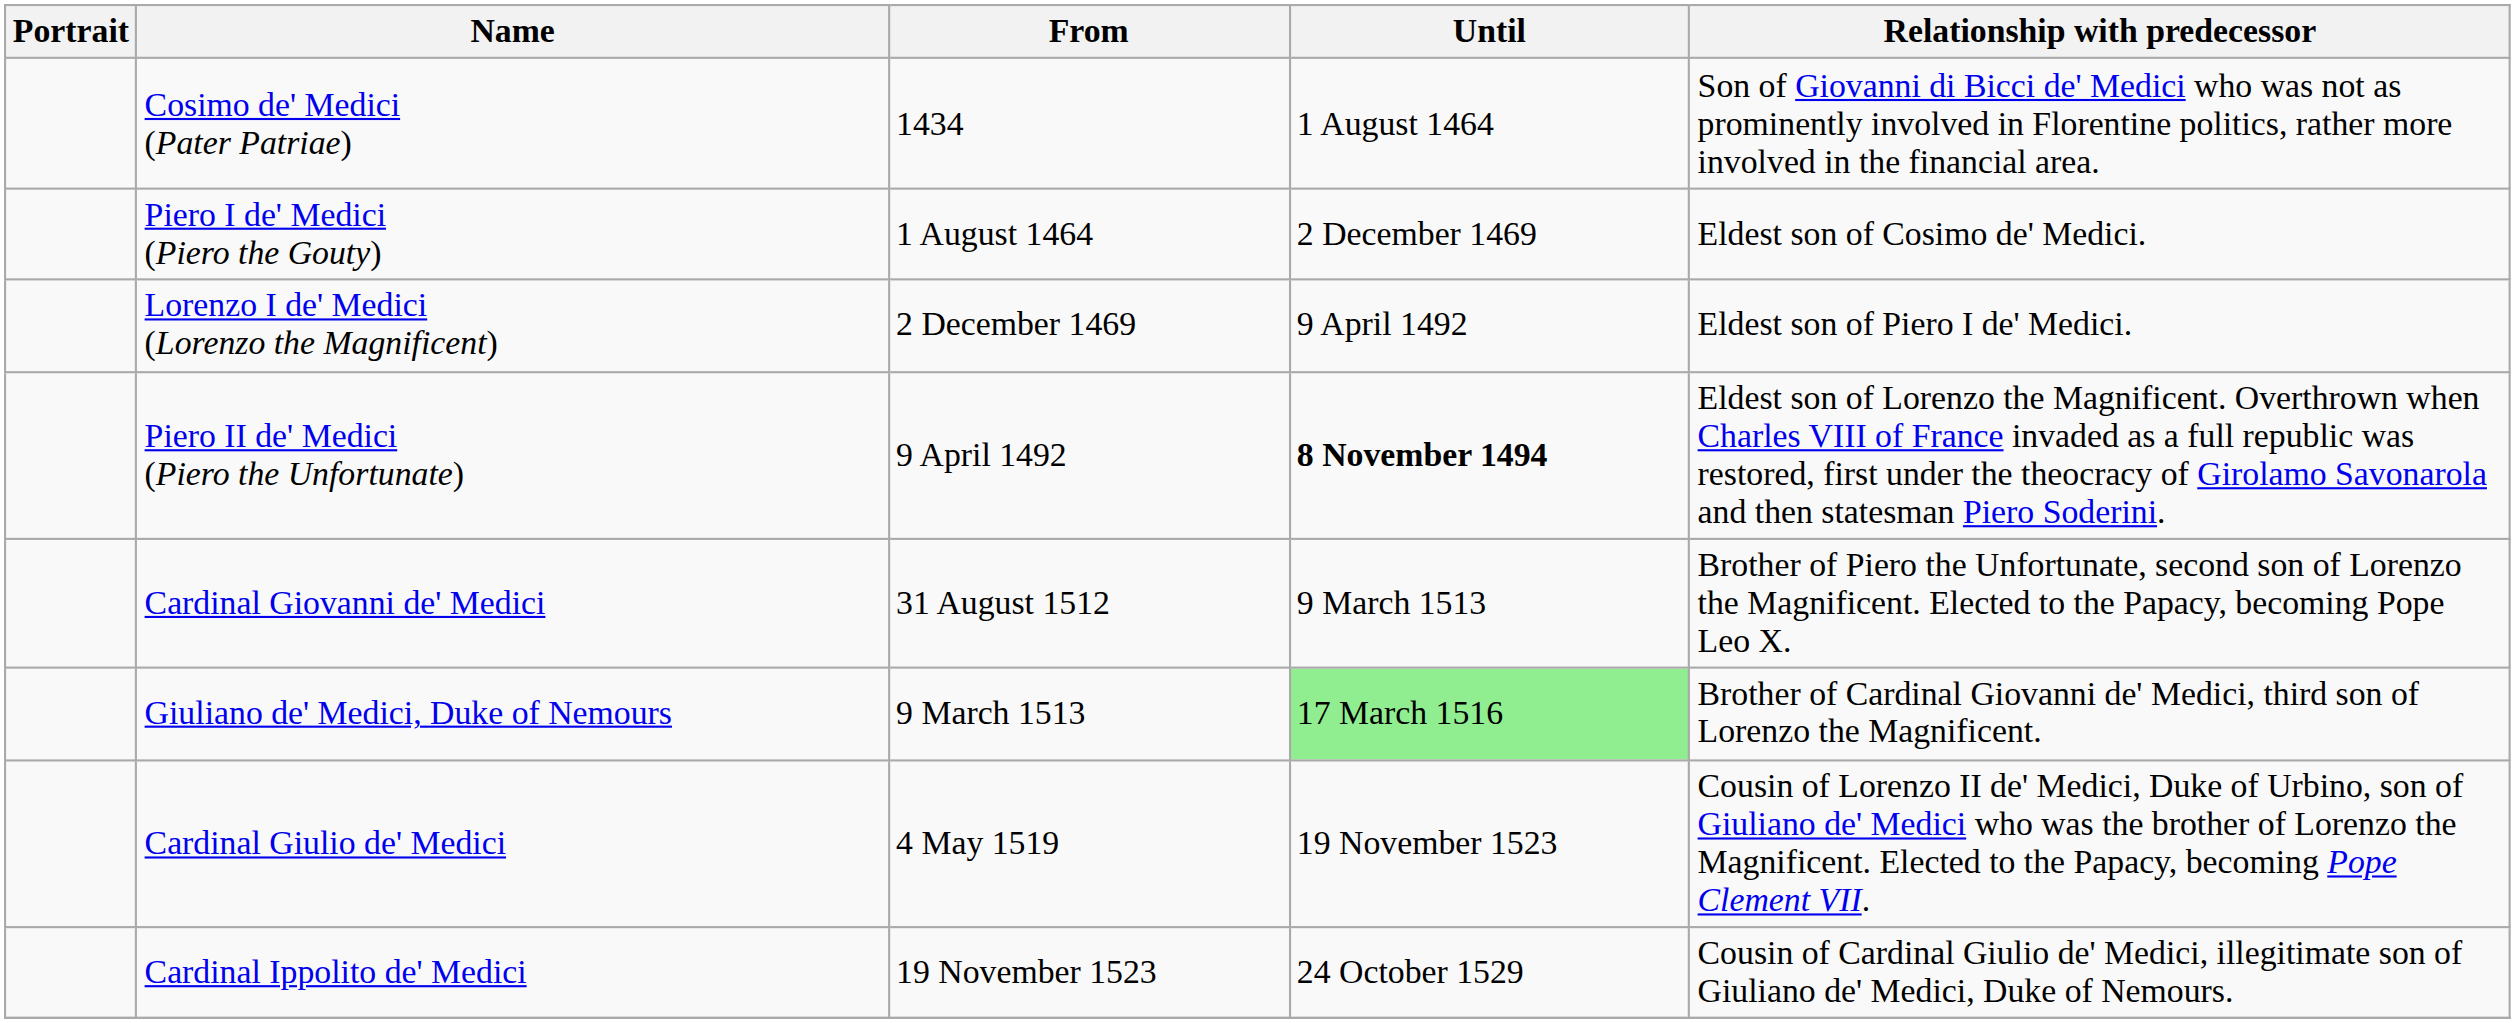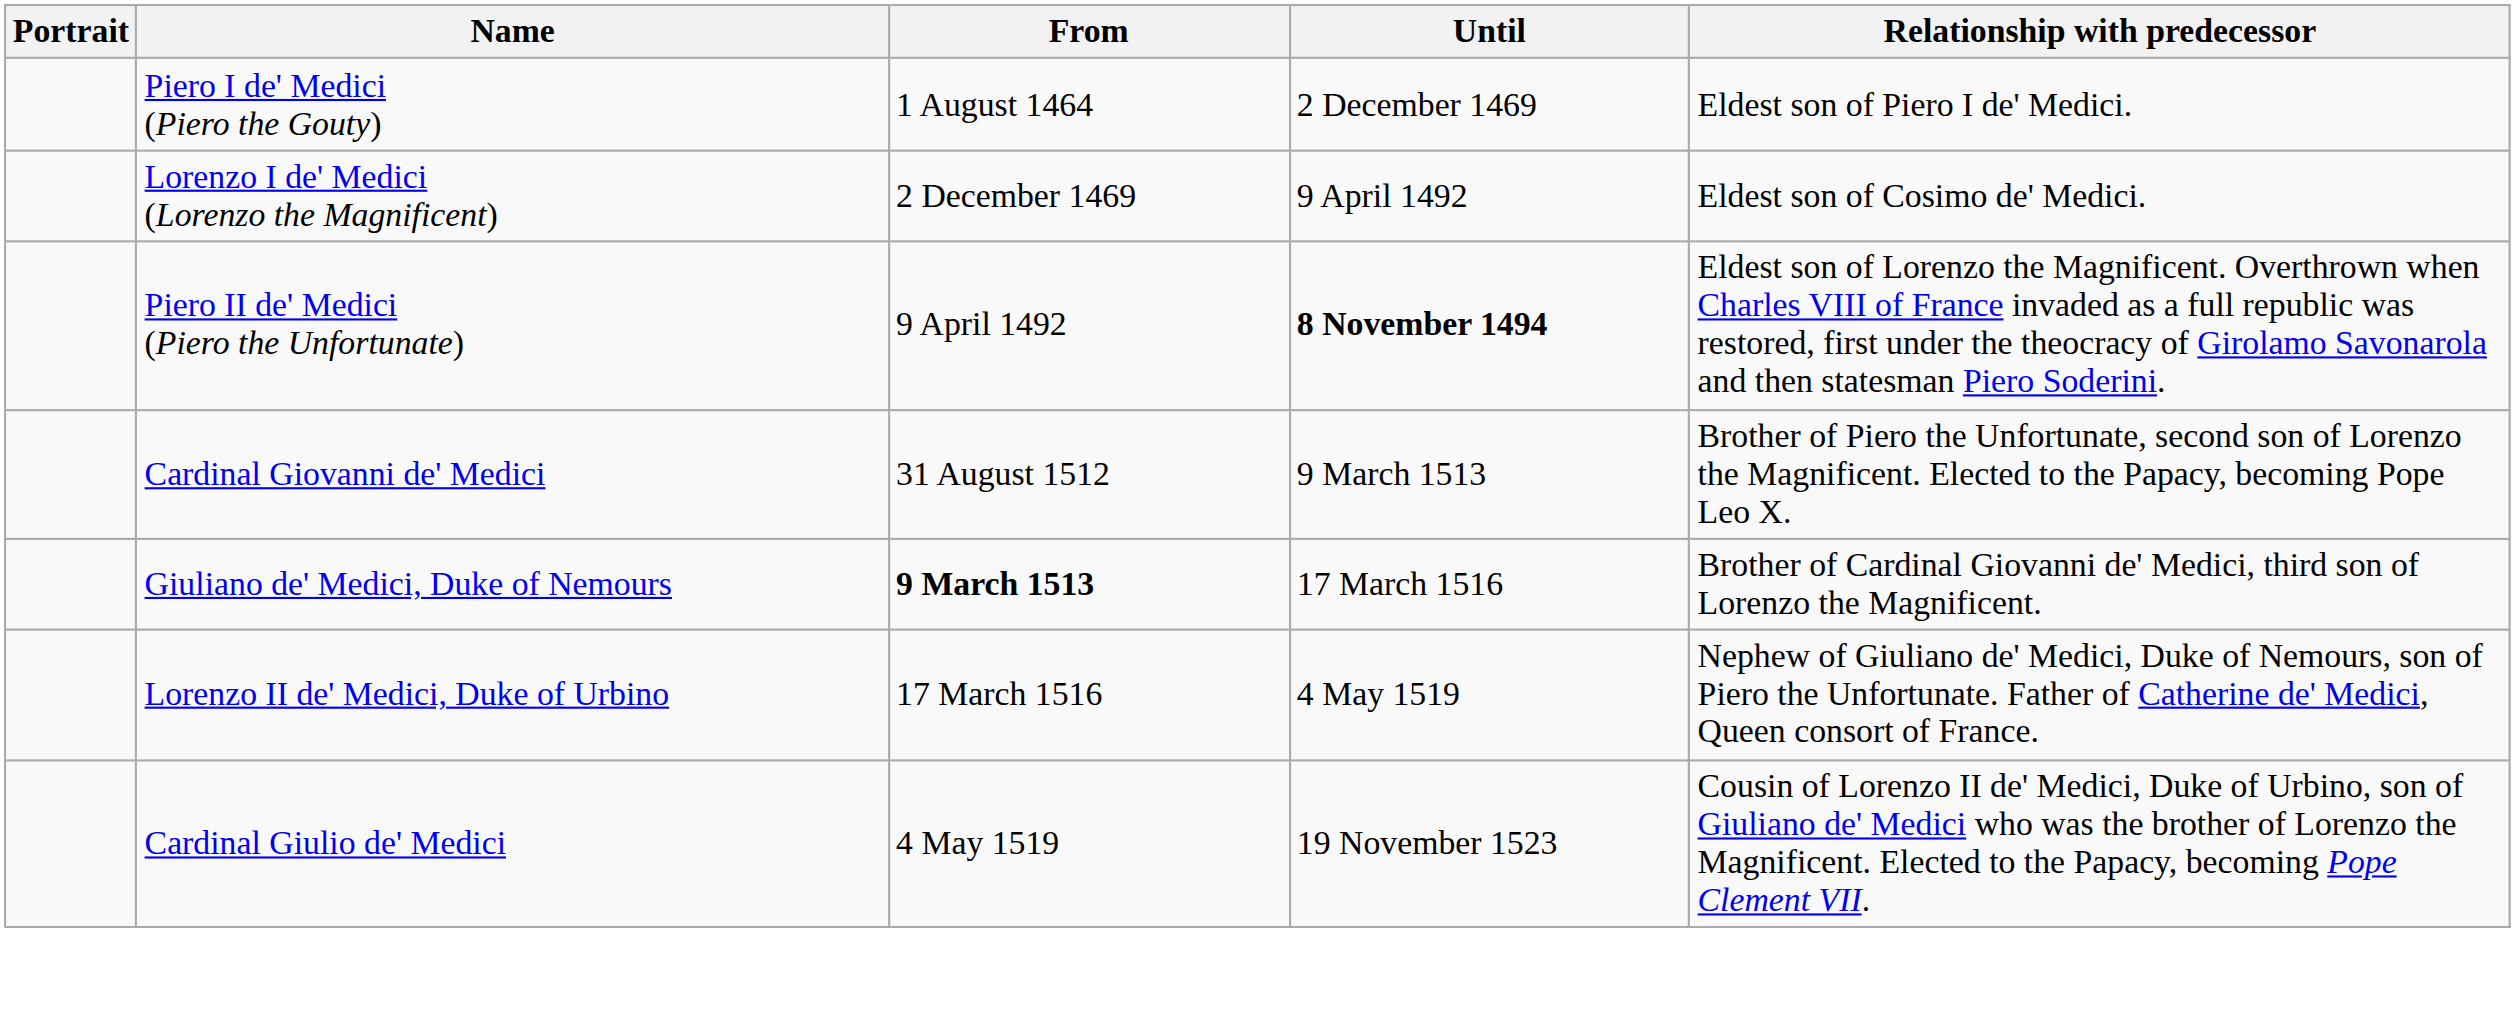- row: Cosimo de' Medici (Pater Patriae) | 1434 | 1 August 1464 | Son of Giovanni di Bicci de' Medici who was not as prominently involved in Florentine politics, rather more involved in the financial area.
Piero I de' Medici (Piero the Gouty) | Relationship with predecessor: Eldest son of Cosimo de' Medici. -> Eldest son of Piero I de' Medici.
Lorenzo I de' Medici (Lorenzo the Magnificent) | Relationship with predecessor: Eldest son of Piero I de' Medici. -> Eldest son of Cosimo de' Medici.
Giuliano de' Medici, Duke of Nemours | From: normal -> bold
Giuliano de' Medici, Duke of Nemours | Until: lightgreen background -> no background
+ row: Lorenzo II de' Medici, Duke of Urbino | 17 March 1516 | 4 May 1519 | Nephew of Giuliano de' Medici, Duke of Nemours, son of Piero the Unfortunate. Father of Catherine de' Medici, Queen consort of France.
- row: Cardinal Ippolito de' Medici | 19 November 1523 | 24 October 1529 | Cousin of Cardinal Giulio de' Medici, illegitimate son of Giuliano de' Medici, Duke of Nemours.
